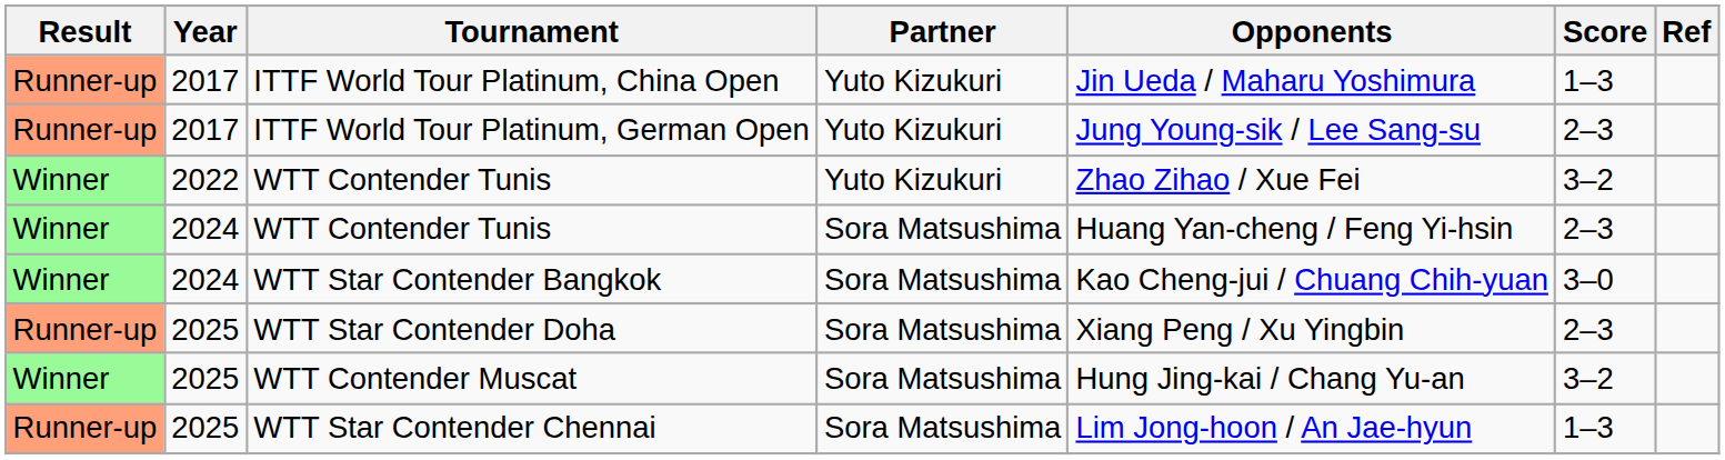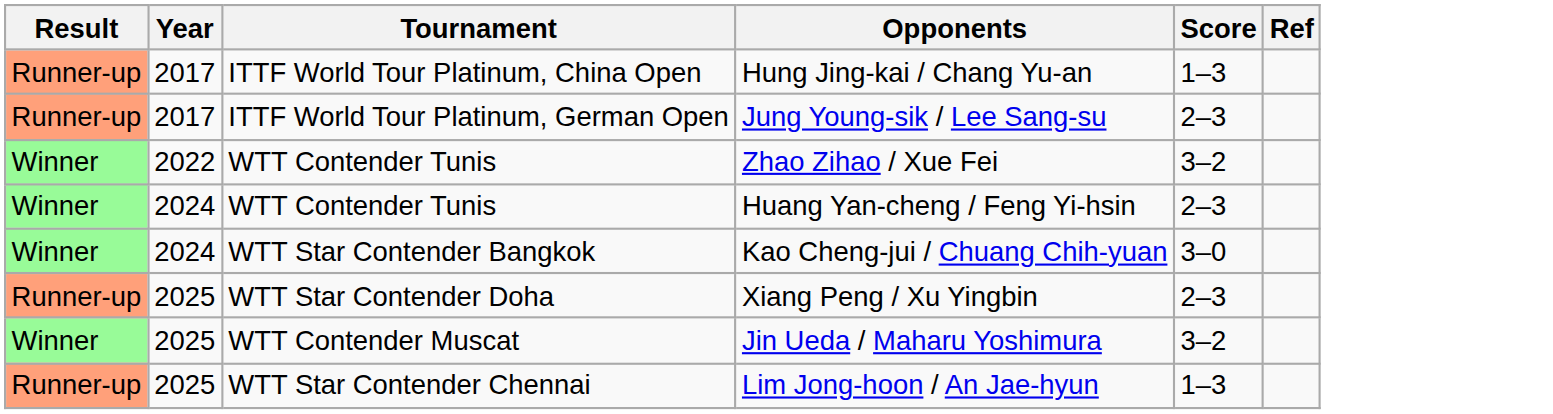- column: Partner | Yuto Kizukuri | Yuto Kizukuri | Yuto Kizukuri | Sora Matsushima | Sora Matsushima | Sora Matsushima | Sora Matsushima | Sora Matsushima
ITTF World Tour Platinum, China Open | Opponents: Jin Ueda / Maharu Yoshimura -> Hung Jing-kai / Chang Yu-an
WTT Contender Muscat | Opponents: Hung Jing-kai / Chang Yu-an -> Jin Ueda / Maharu Yoshimura
